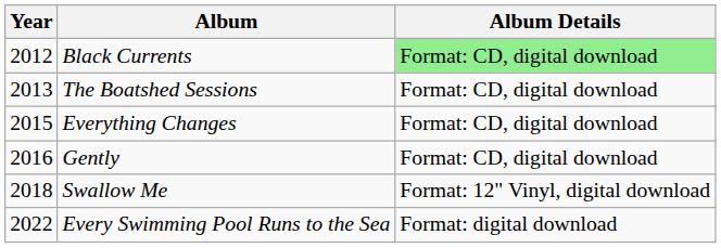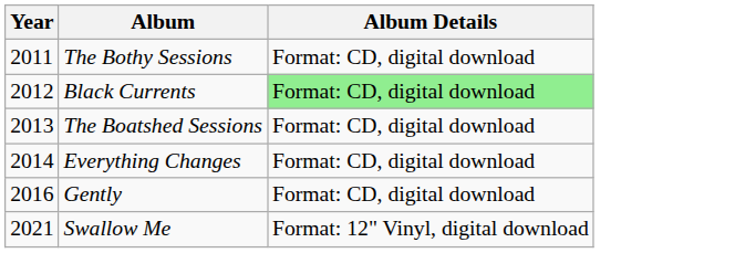+ row: 2011 | The Bothy Sessions | Format: CD, digital download
Everything Changes | Year: 2015 -> 2014
Swallow Me | Year: 2018 -> 2021
- row: 2022 | Every Swimming Pool Runs to the Sea | Format: digital download
